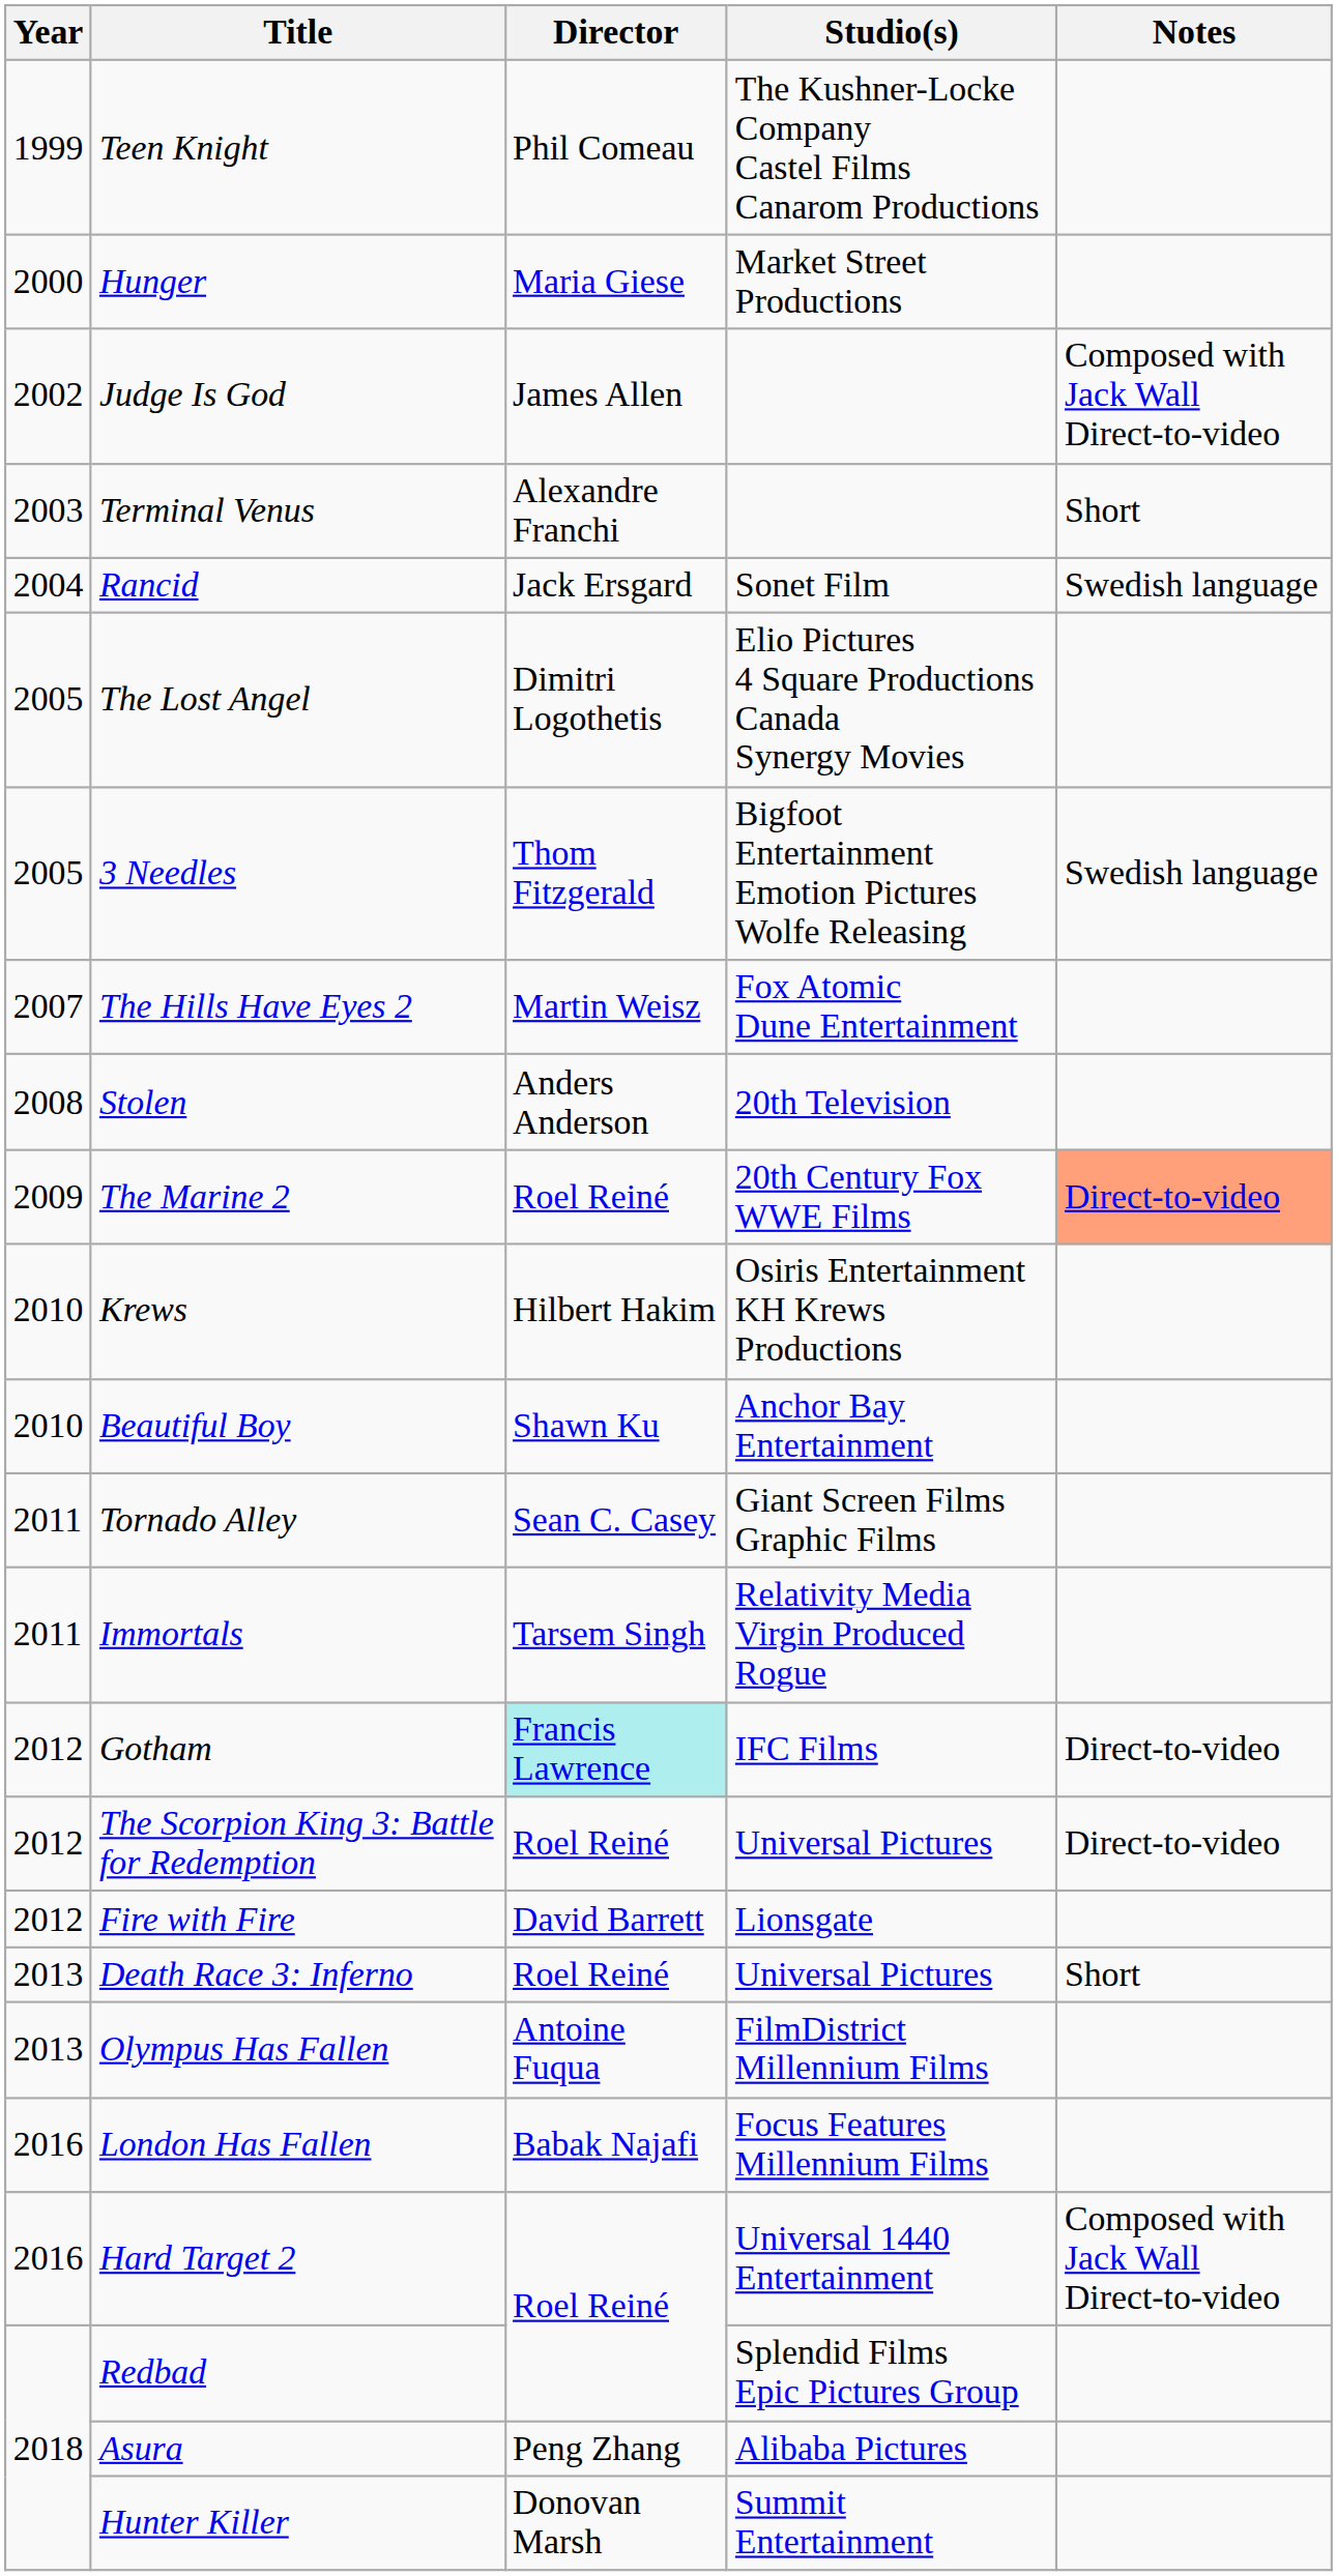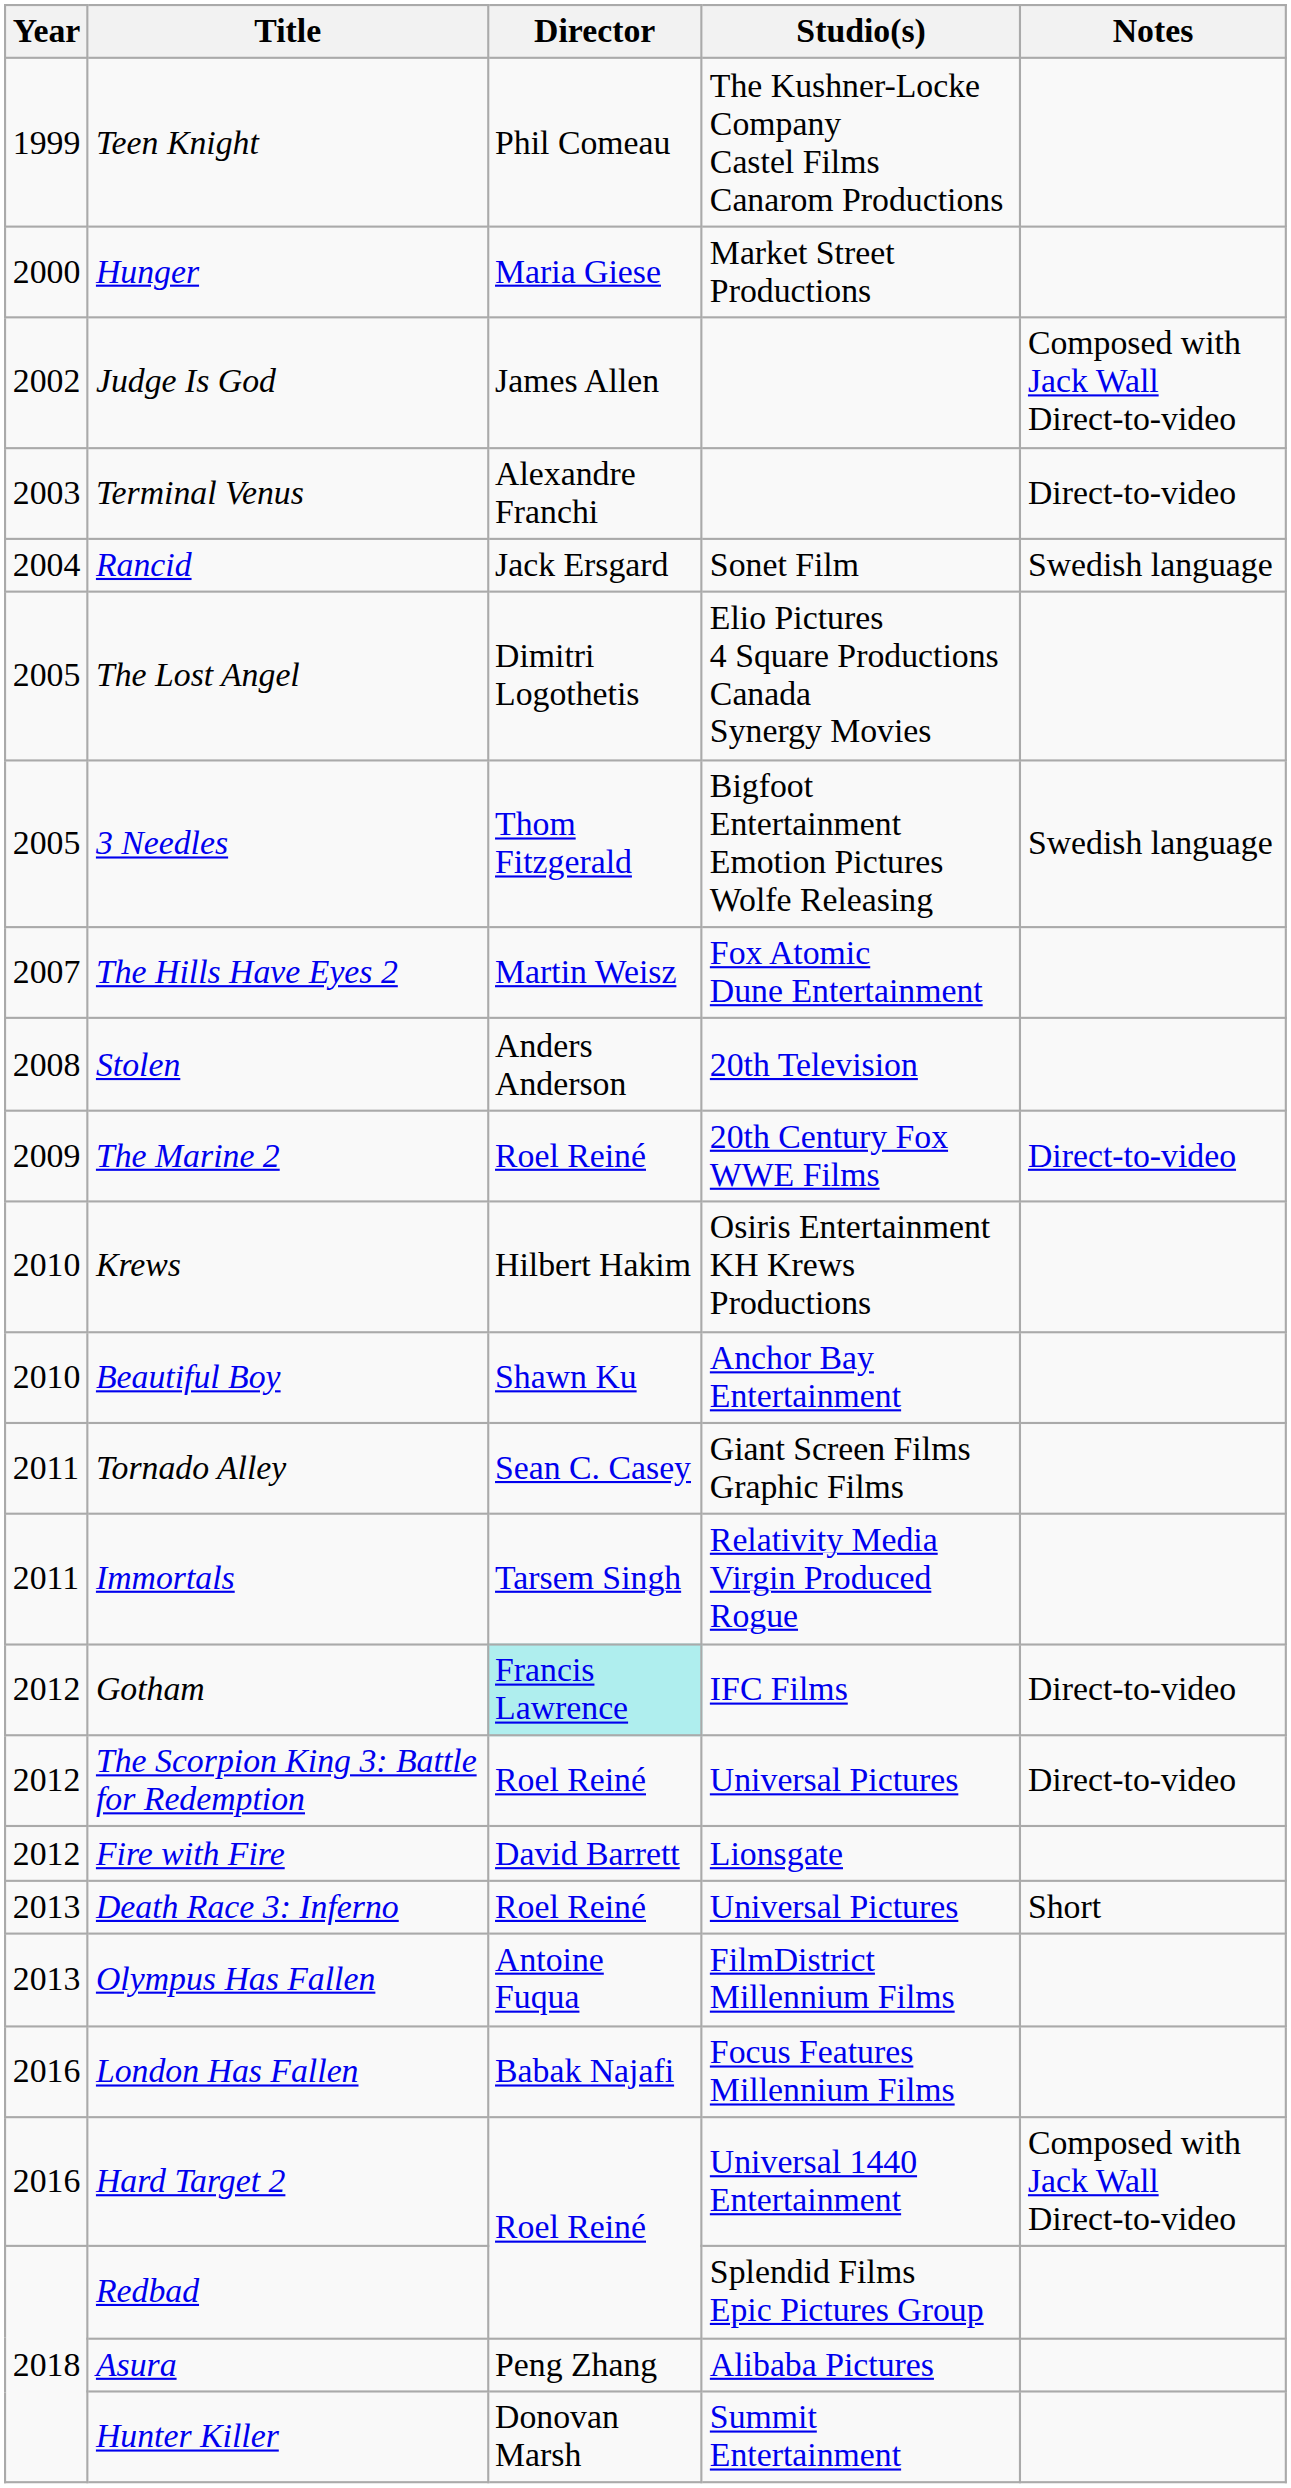Terminal Venus | Notes: Short -> Direct-to-video
The Marine 2 | Notes: lightsalmon background -> no background
